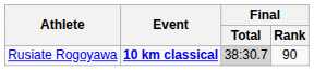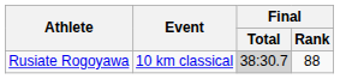Rusiate Rogoyawa | Event: bold -> normal
Rusiate Rogoyawa | Final / Rank: 90 -> 88
